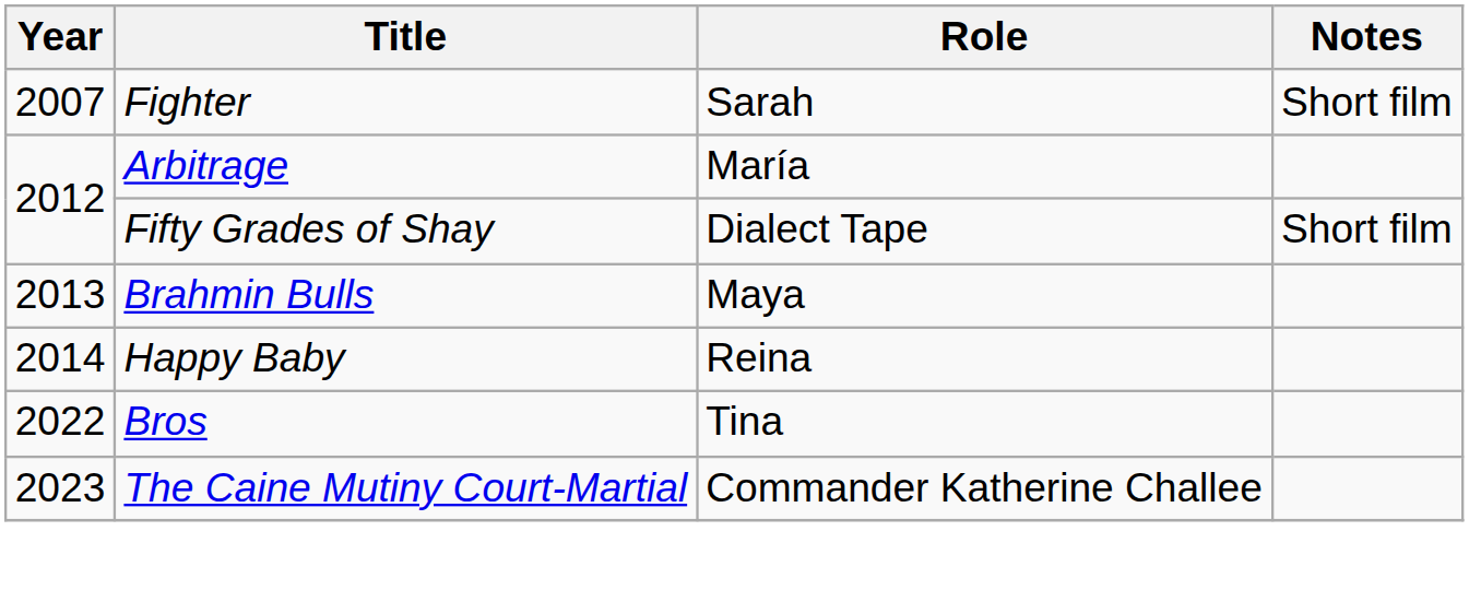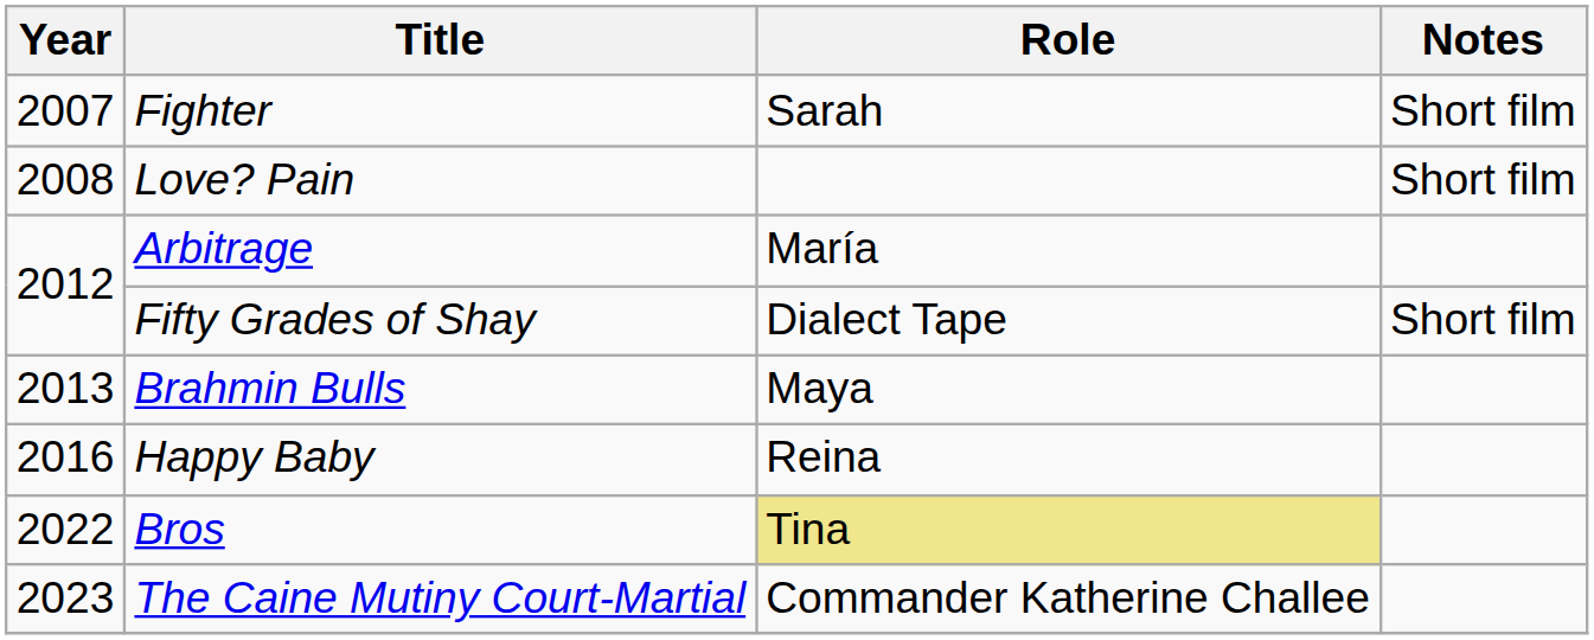+ row: 2008 | Love? Pain | Short film
Happy Baby | Year: 2014 -> 2016
Bros | Role: no background -> khaki background
